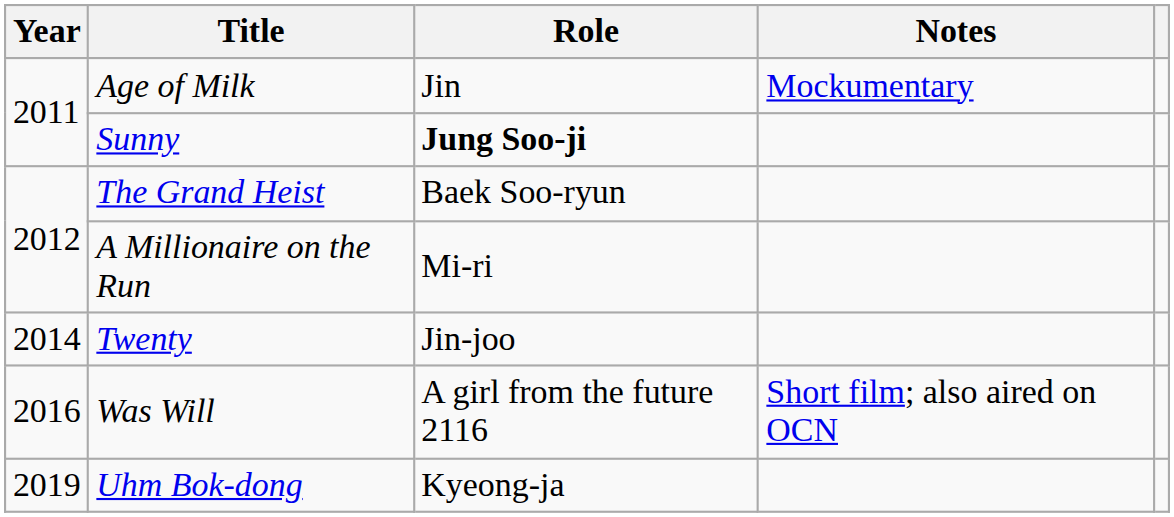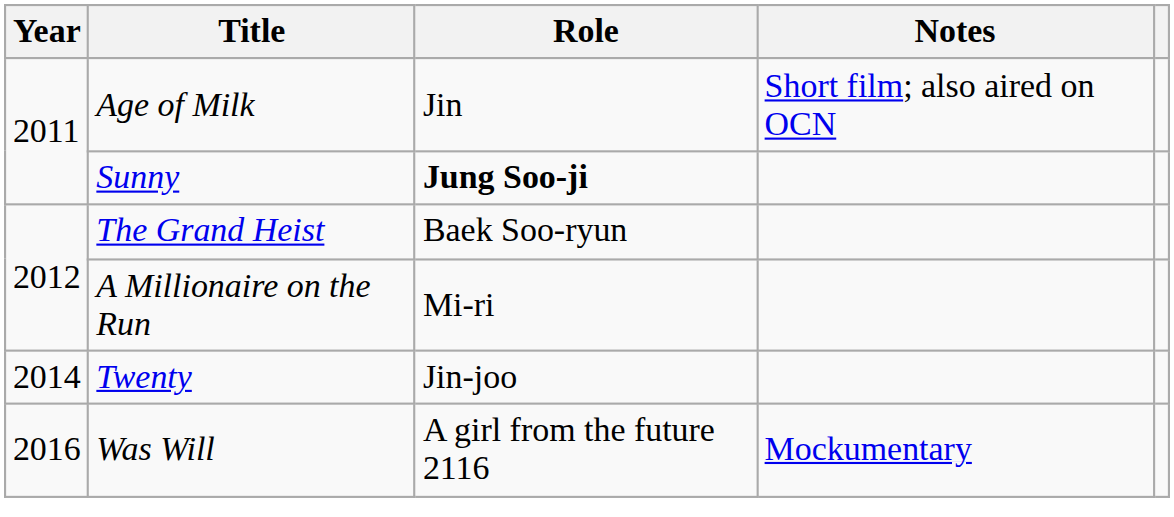Age of Milk | Notes: Mockumentary -> Short film; also aired on OCN
Was Will | Notes: Short film; also aired on OCN -> Mockumentary
- row: 2019 | Uhm Bok-dong | Kyeong-ja
